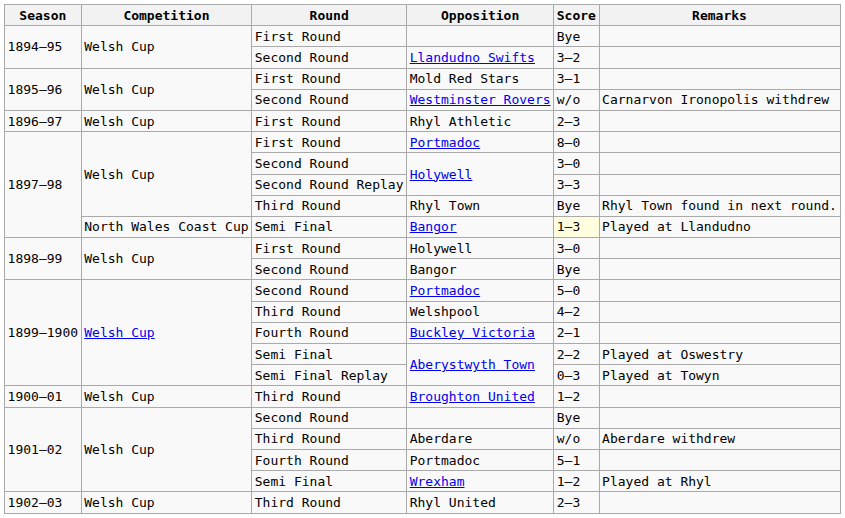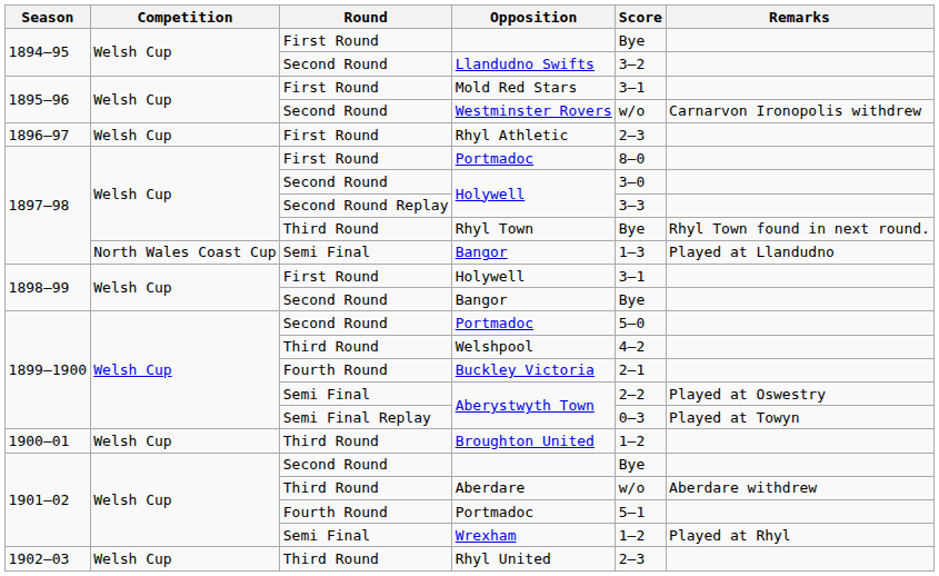Semi Final / Bangor | Score: lightyellow background -> no background
First Round / Holywell | Score: 3–0 -> 3–1
